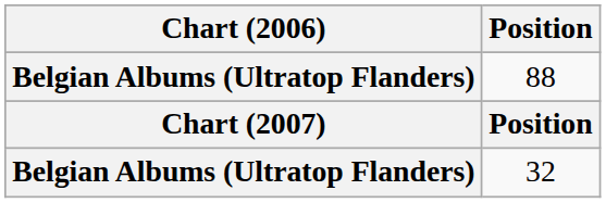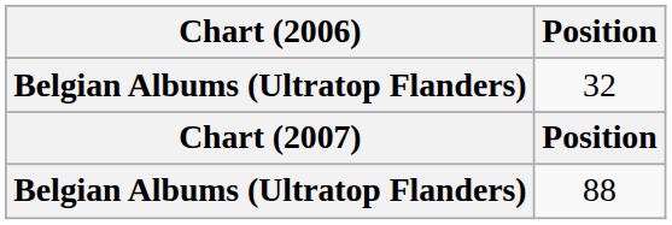rows swapped: 32 <-> 88
